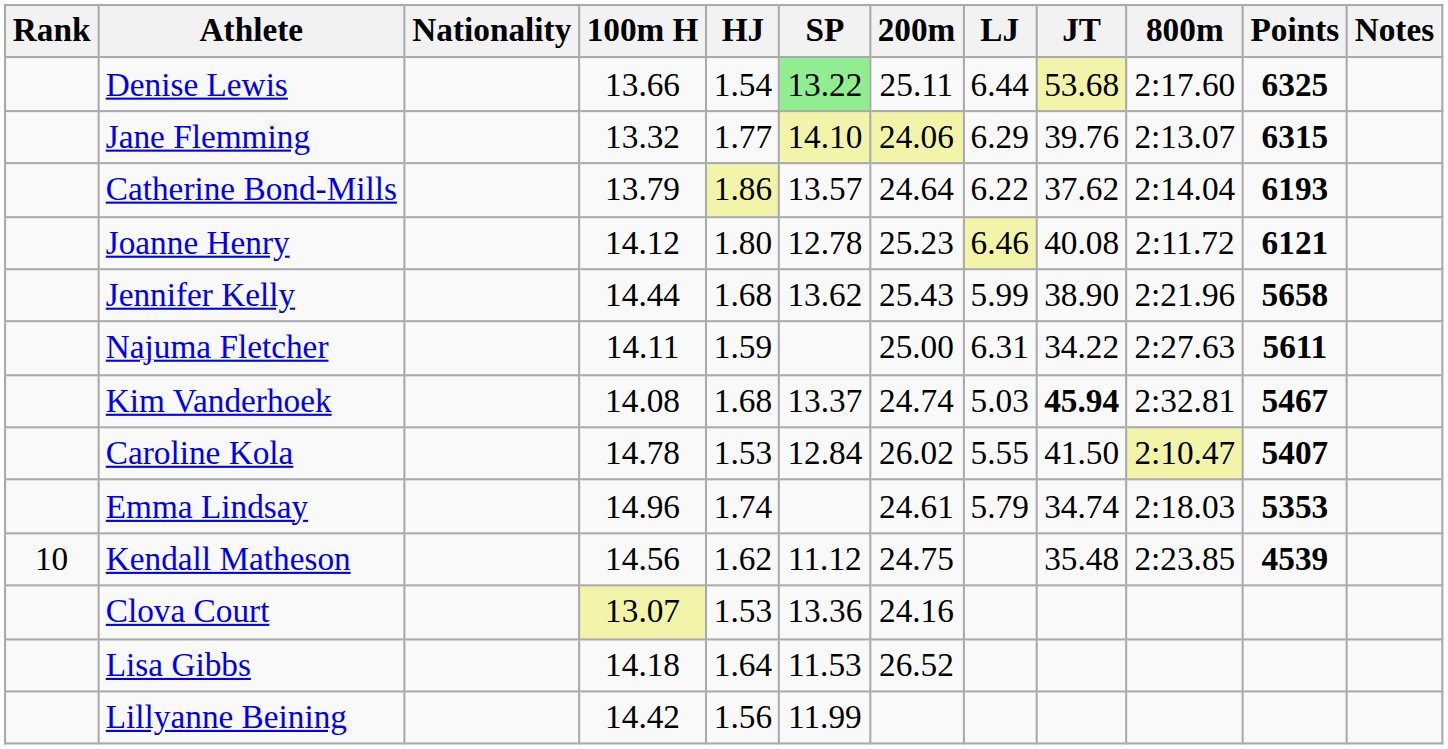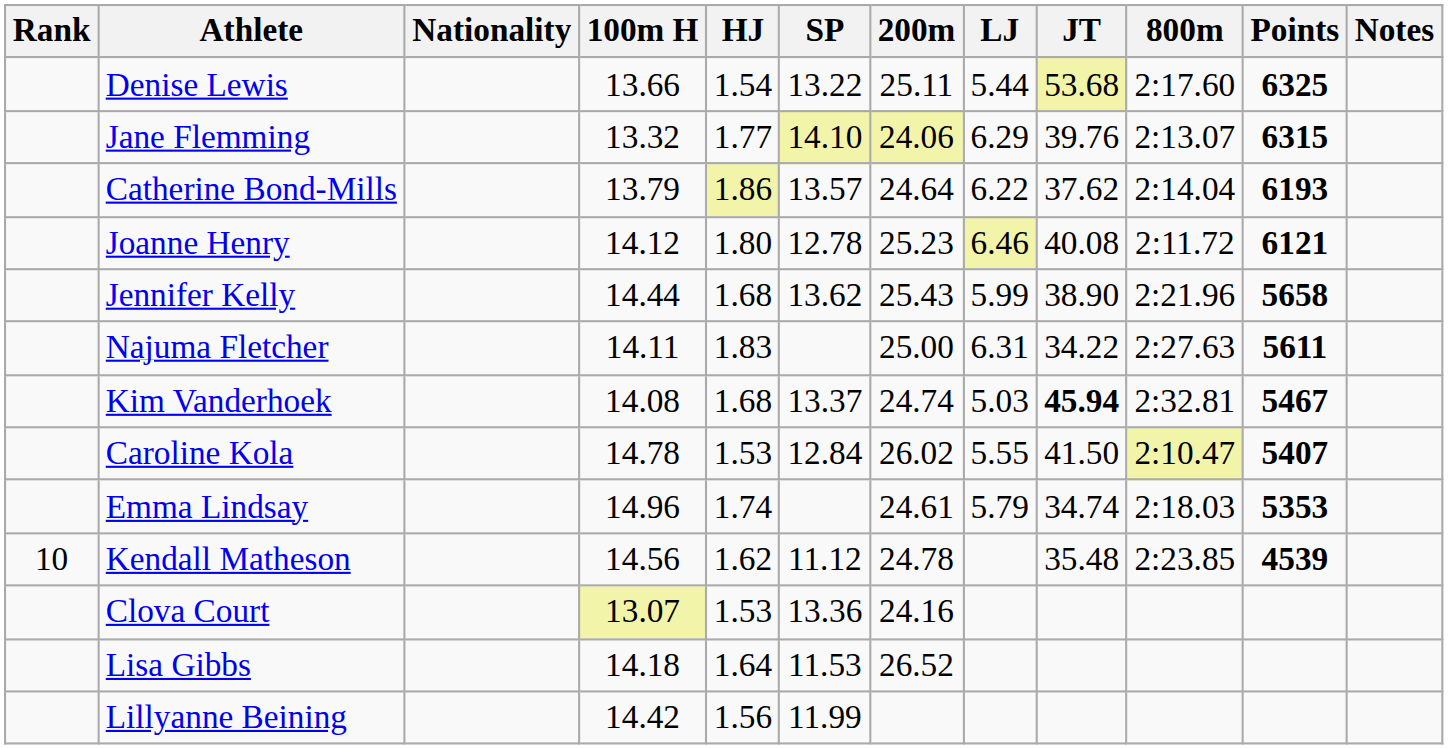Denise Lewis | SP: lightgreen background -> no background
Denise Lewis | LJ: 6.44 -> 5.44
Najuma Fletcher | HJ: 1.59 -> 1.83
Kendall Matheson | 200m: 24.75 -> 24.78
